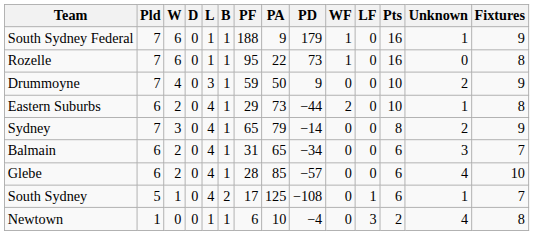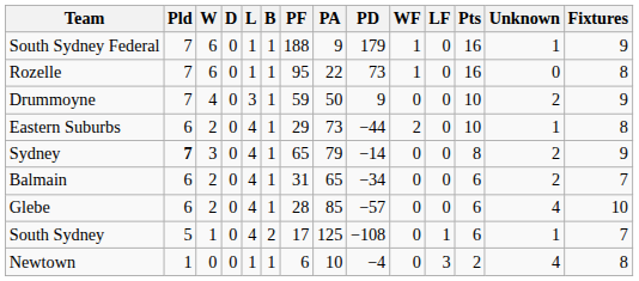Sydney | Pld: normal -> bold
Balmain | Unknown: 3 -> 2
